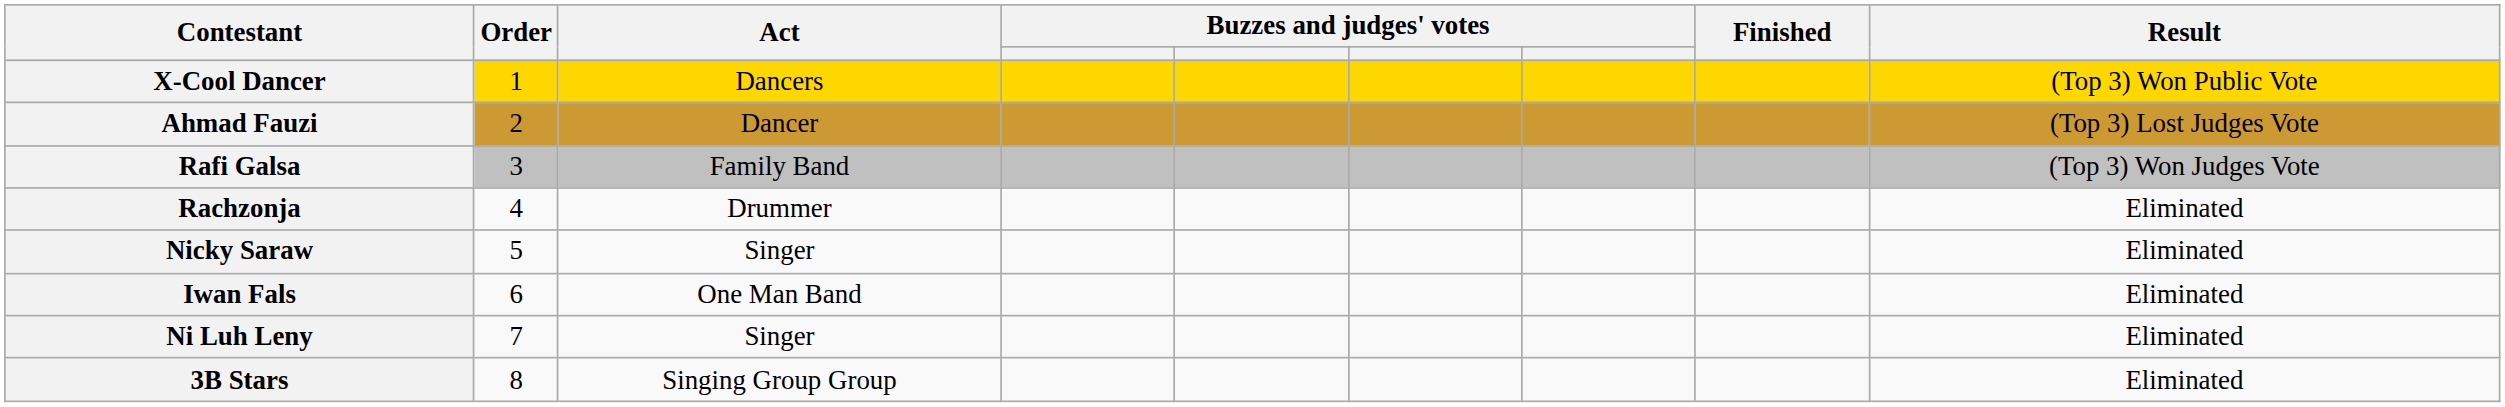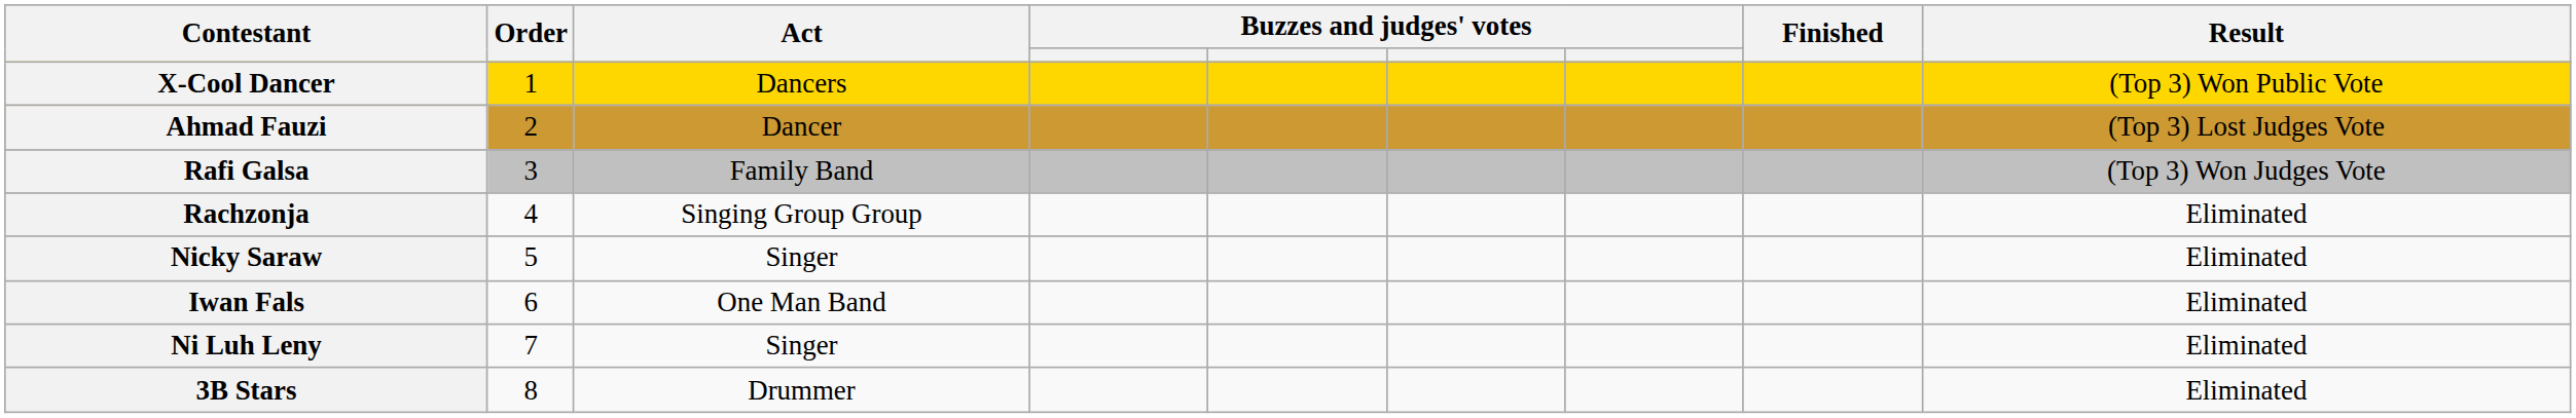Rachzonja | Act: Drummer -> Singing Group Group
3B Stars | Act: Singing Group Group -> Drummer
